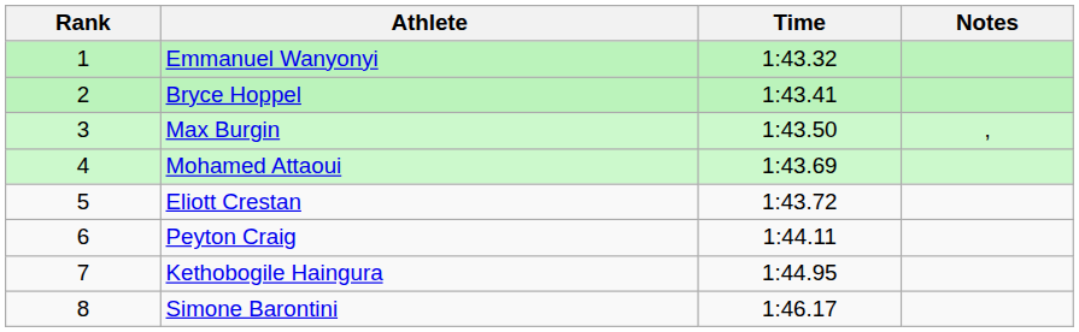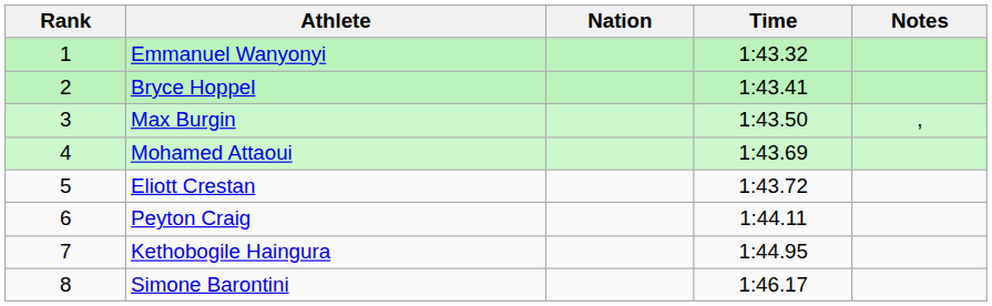+ column: Nation
